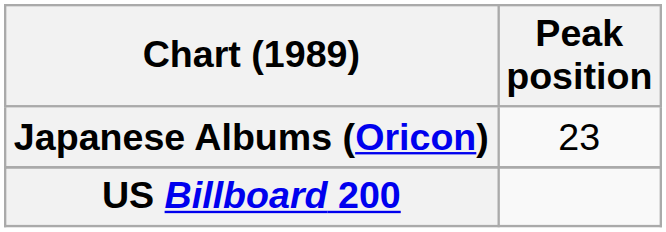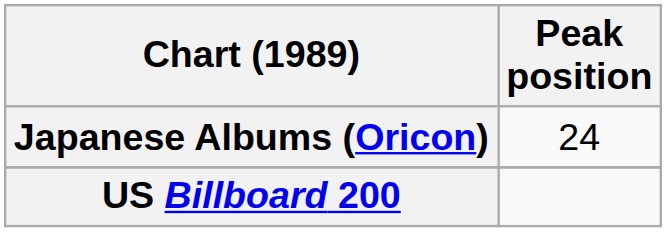Japanese Albums (Oricon) | Peak position: 23 -> 24
